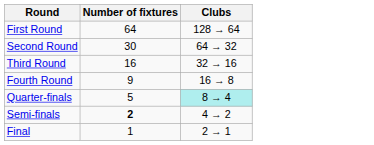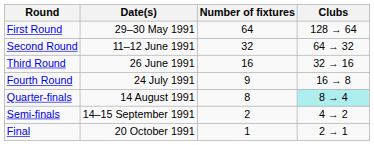+ column: Date(s) | 29–30 May 1991 | 11–12 June 1991 | 26 June 1991 | 24 July 1991 | 14 August 1991 | 14–15 September 1991 | 20 October 1991
Second Round | Number of fixtures: 30 -> 32
Quarter-finals | Number of fixtures: 5 -> 8
Semi-finals | Number of fixtures: bold -> normal
